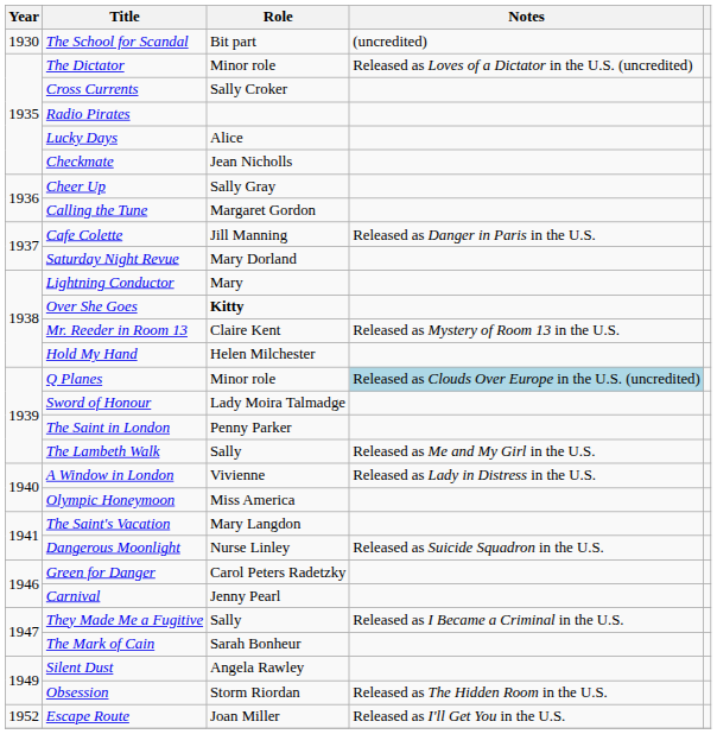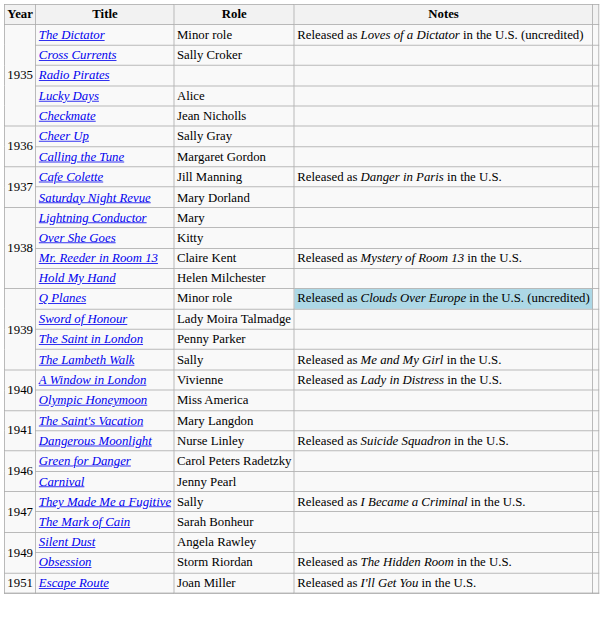- row: 1930 | The School for Scandal | Bit part | (uncredited)
Over She Goes | Role: bold -> normal
Escape Route | Year: 1952 -> 1951
